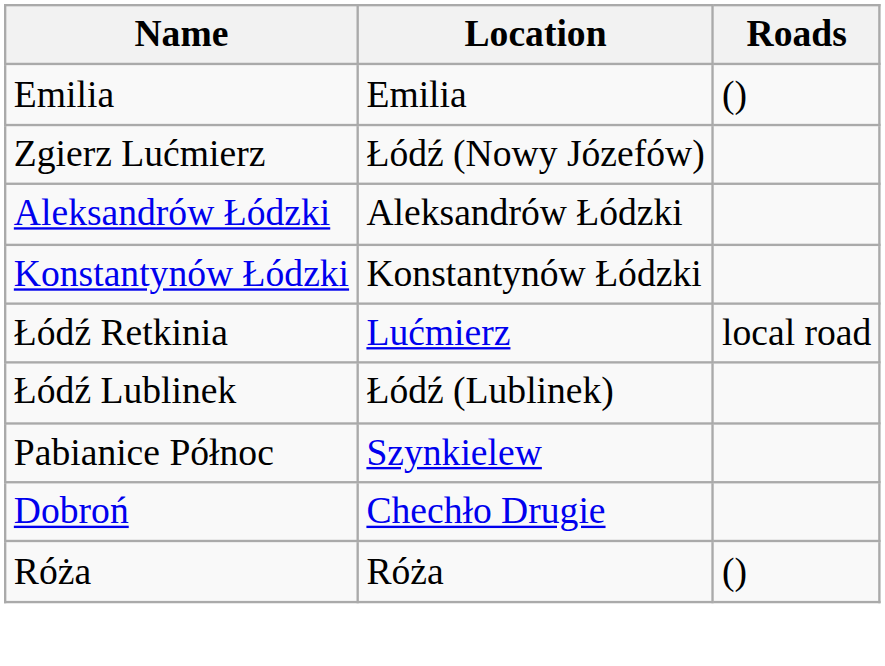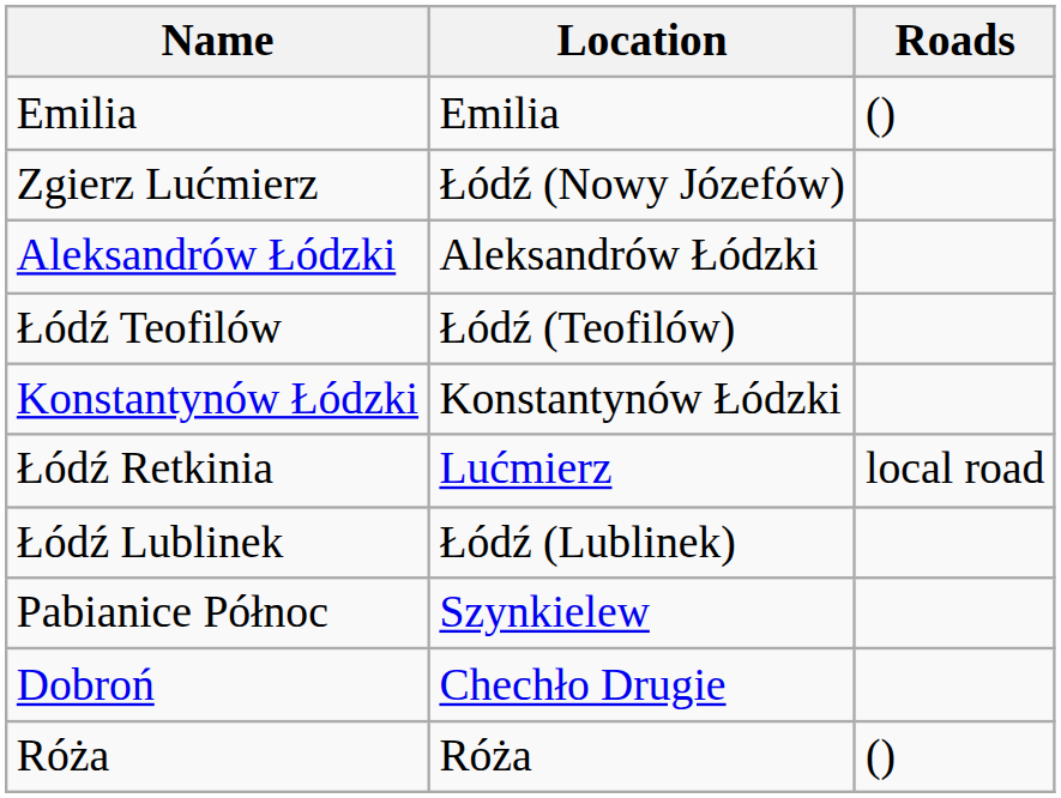+ row: Łódź Teofilów | Łódź (Teofilów)
